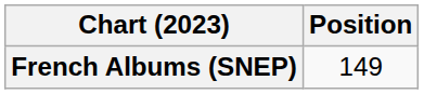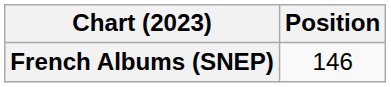French Albums (SNEP) | Position: 149 -> 146
